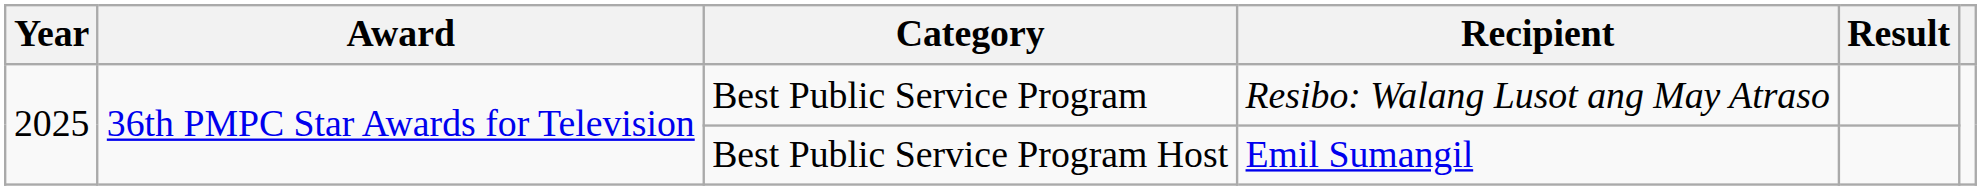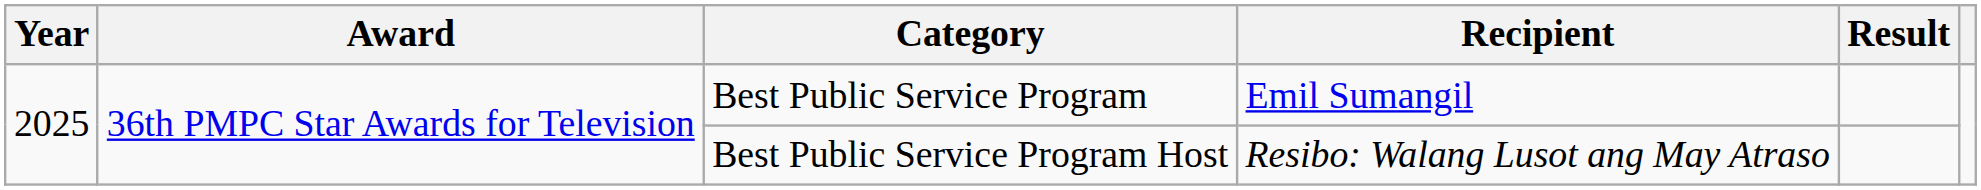Best Public Service Program | Recipient: Resibo: Walang Lusot ang May Atraso -> Emil Sumangil
Best Public Service Program Host | Recipient: Emil Sumangil -> Resibo: Walang Lusot ang May Atraso
